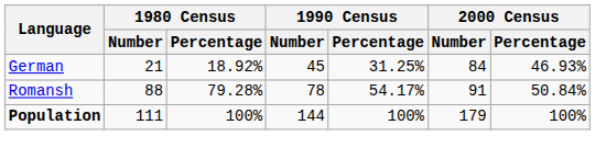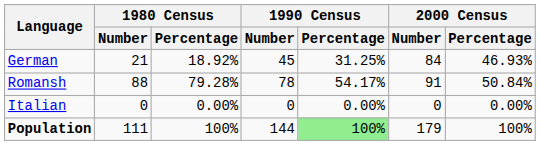+ row: Italian | 0 | 0.00% | 0 | 0.00% | 0 | 0.00%
Population | 1990 Census / Percentage: no background -> lightgreen background
